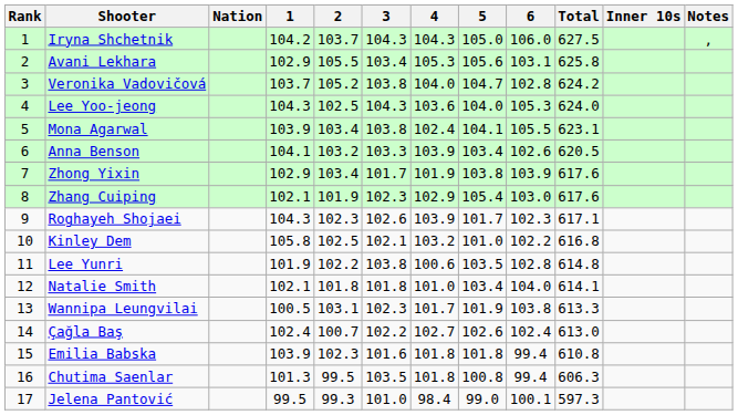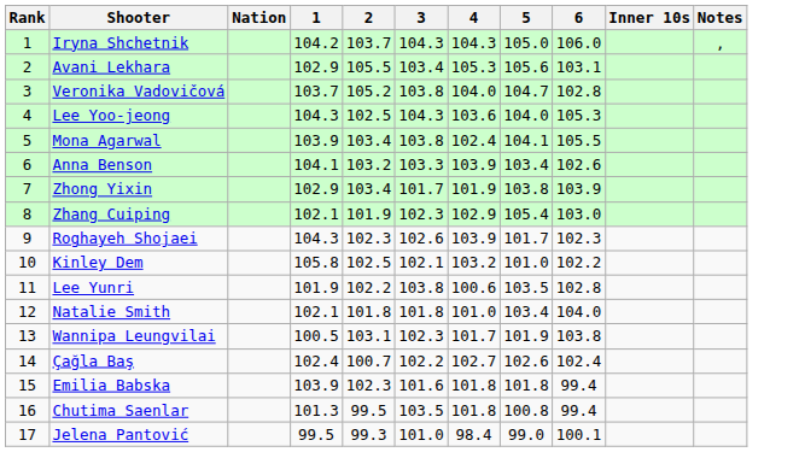- column: Total | 627.5 | 625.8 | 624.2 | 624.0 | 623.1 | 620.5 | 617.6 | 617.6 | 617.1 | 616.8 | 614.8 | 614.1 | 613.3 | 613.0 | 610.8 | 606.3 | 597.3
